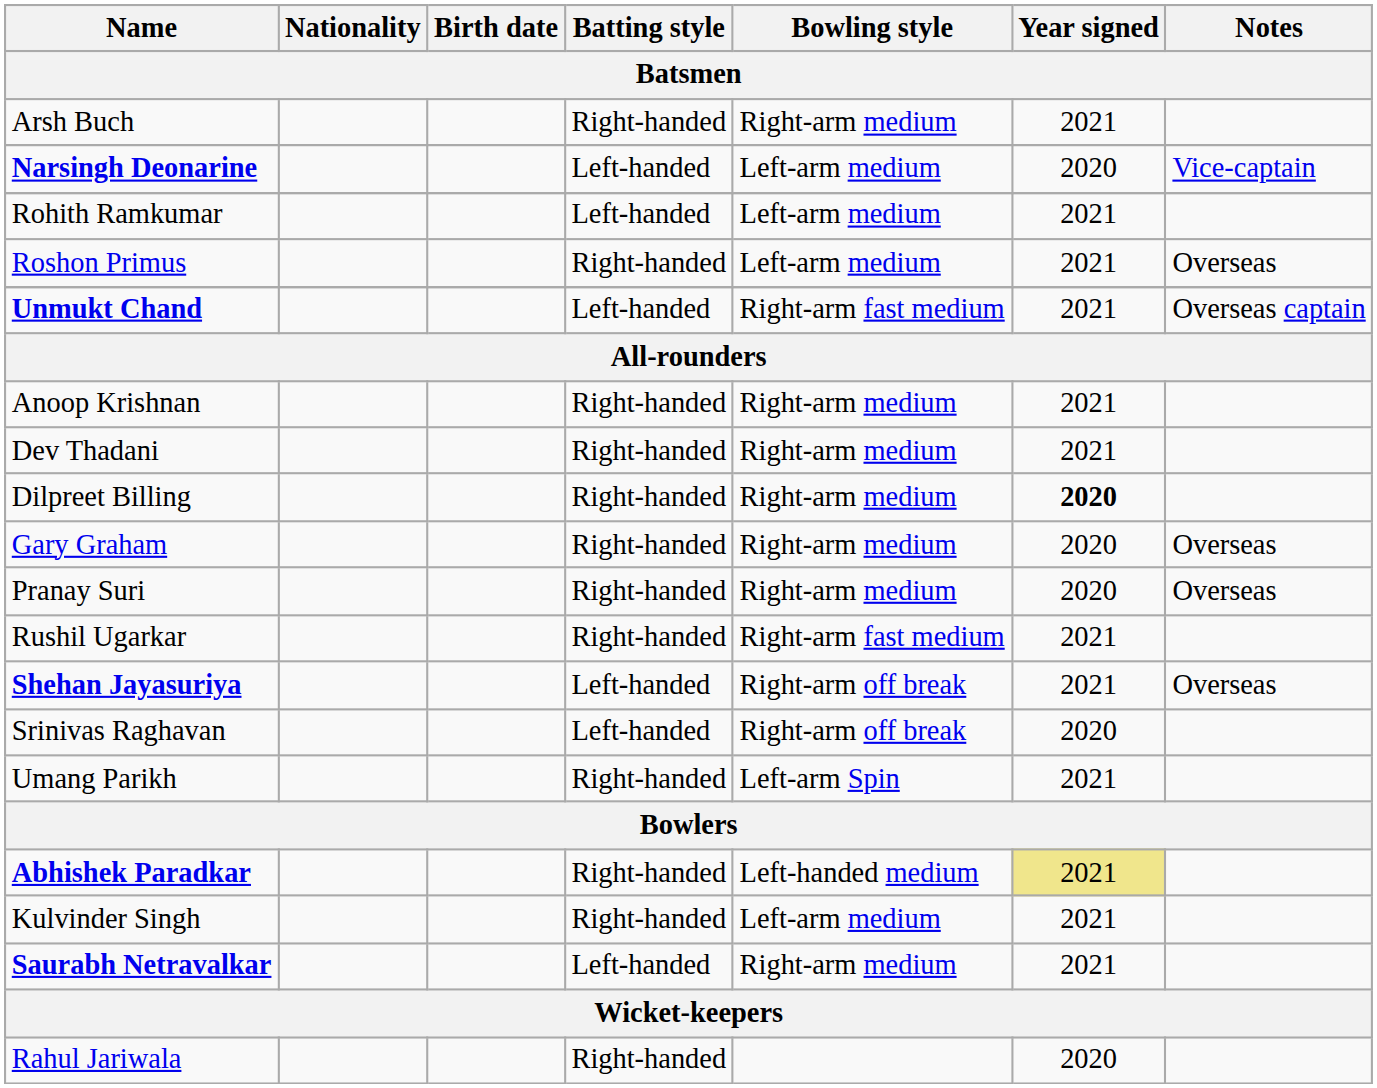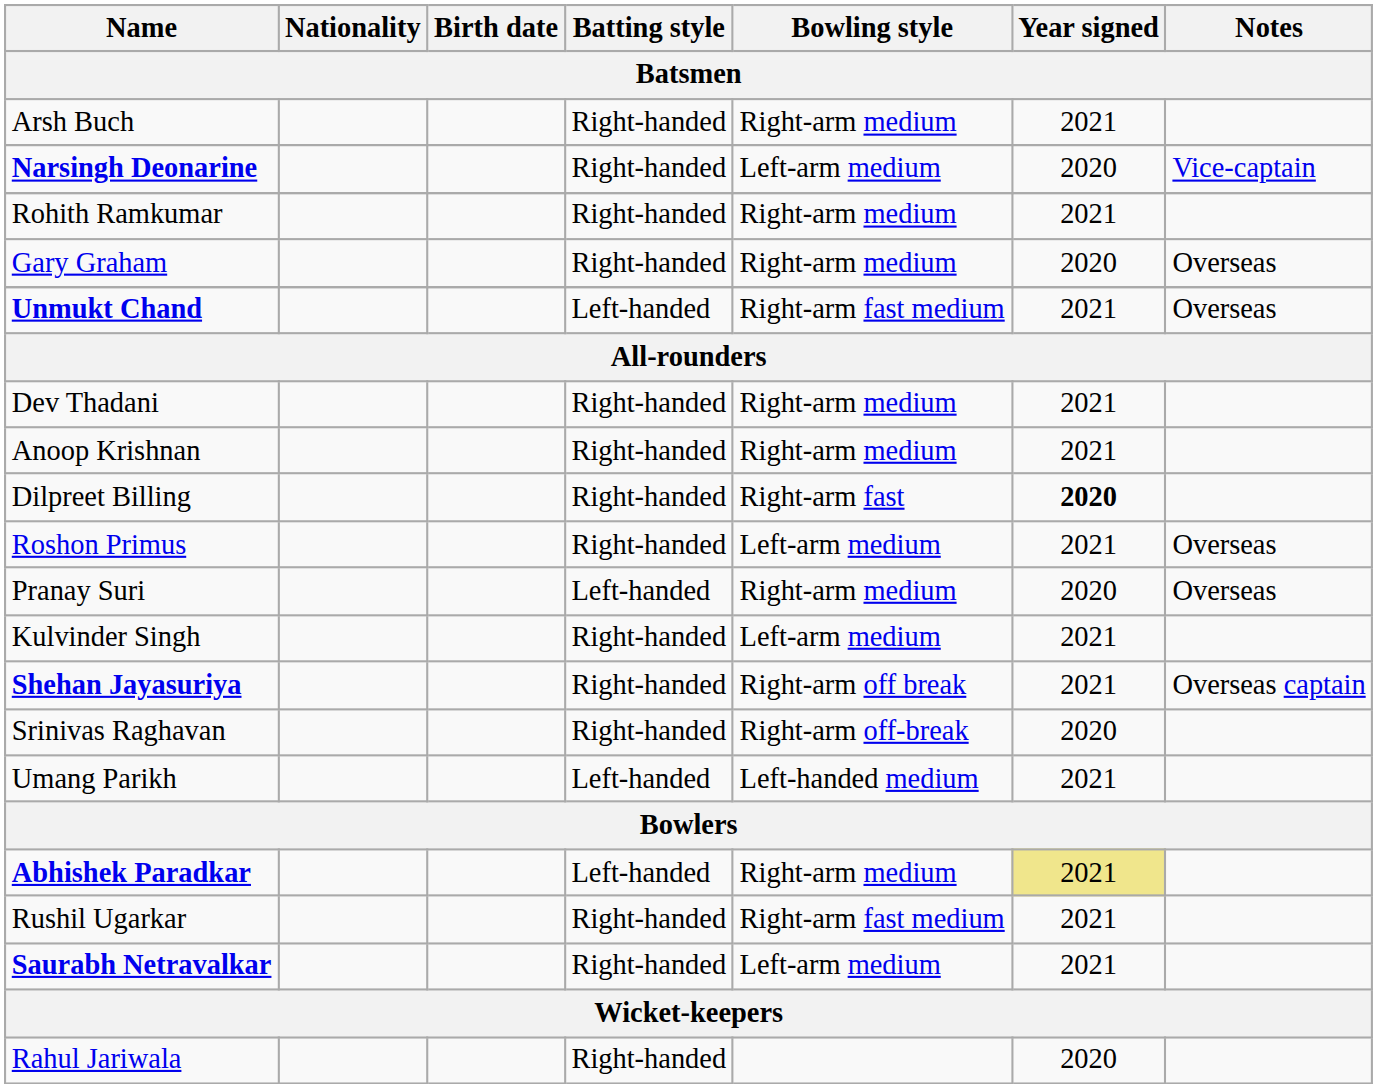Narsingh Deonarine | Batting style: Left-handed -> Right-handed
Rohith Ramkumar | Batting style: Left-handed -> Right-handed
Rohith Ramkumar | Bowling style: Left-arm medium -> Right-arm medium
rows swapped: Roshon Primus <-> Gary Graham
Unmukt Chand | Notes: Overseas captain -> Overseas
rows swapped: Anoop Krishnan <-> Dev Thadani
Dilpreet Billing | Bowling style: Right-arm medium -> Right-arm fast
Pranay Suri | Batting style: Right-handed -> Left-handed
rows swapped: Rushil Ugarkar <-> Kulvinder Singh
Shehan Jayasuriya | Batting style: Left-handed -> Right-handed
Shehan Jayasuriya | Notes: Overseas -> Overseas captain
Srinivas Raghavan | Batting style: Left-handed -> Right-handed
Srinivas Raghavan | Bowling style: Right-arm off break -> Right-arm off-break
Umang Parikh | Batting style: Right-handed -> Left-handed
Umang Parikh | Bowling style: Left-arm Spin -> Left-handed medium
Abhishek Paradkar | Batting style: Right-handed -> Left-handed
Abhishek Paradkar | Bowling style: Left-handed medium -> Right-arm medium
Saurabh Netravalkar | Batting style: Left-handed -> Right-handed
Saurabh Netravalkar | Bowling style: Right-arm medium -> Left-arm medium
